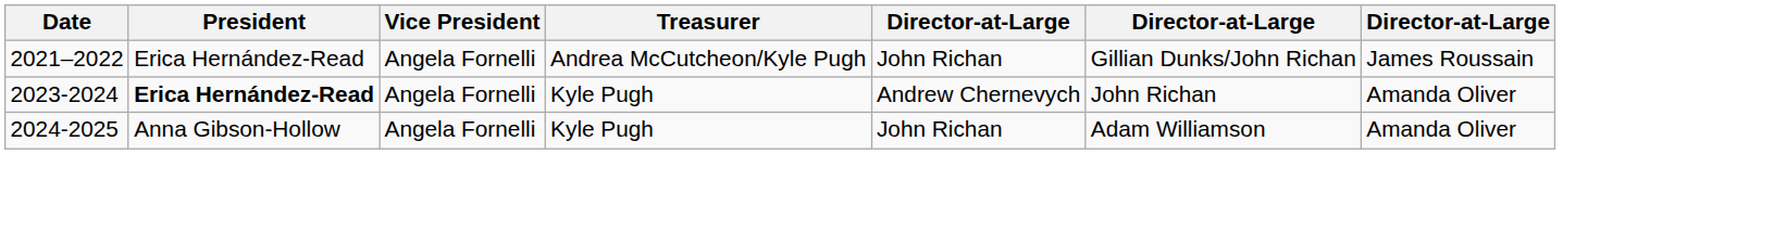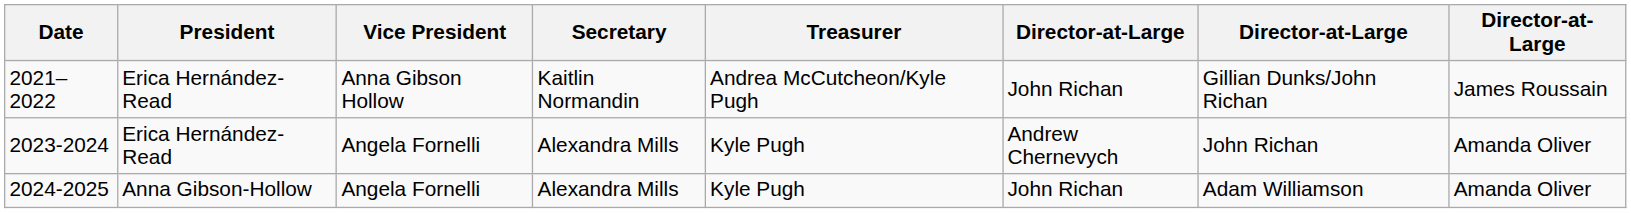+ column: Secretary | Kaitlin Normandin | Alexandra Mills | Alexandra Mills
2021–2022 | Vice President: Angela Fornelli -> Anna Gibson Hollow
2023-2024 | President: bold -> normal
